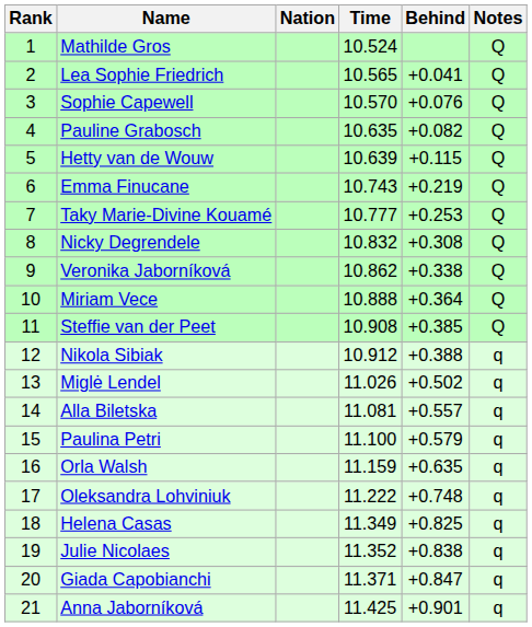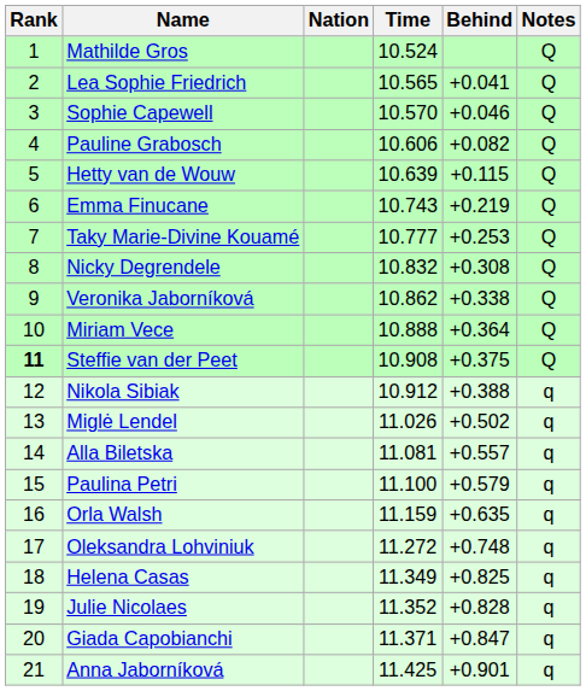Sophie Capewell | Behind: +0.076 -> +0.046
Pauline Grabosch | Time: 10.635 -> 10.606
Steffie van der Peet | Rank: normal -> bold
Steffie van der Peet | Behind: +0.385 -> +0.375
Oleksandra Lohviniuk | Time: 11.222 -> 11.272
Julie Nicolaes | Behind: +0.838 -> +0.828
